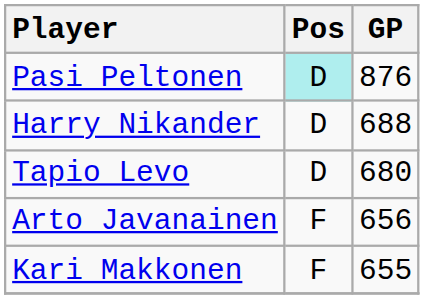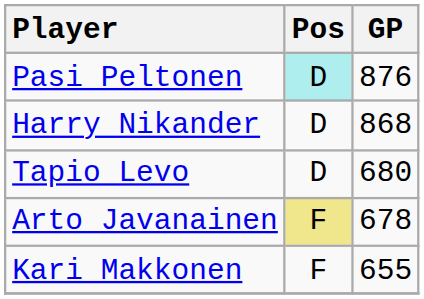Harry Nikander | GP: 688 -> 868
Arto Javanainen | Pos: no background -> khaki background
Arto Javanainen | GP: 656 -> 678
